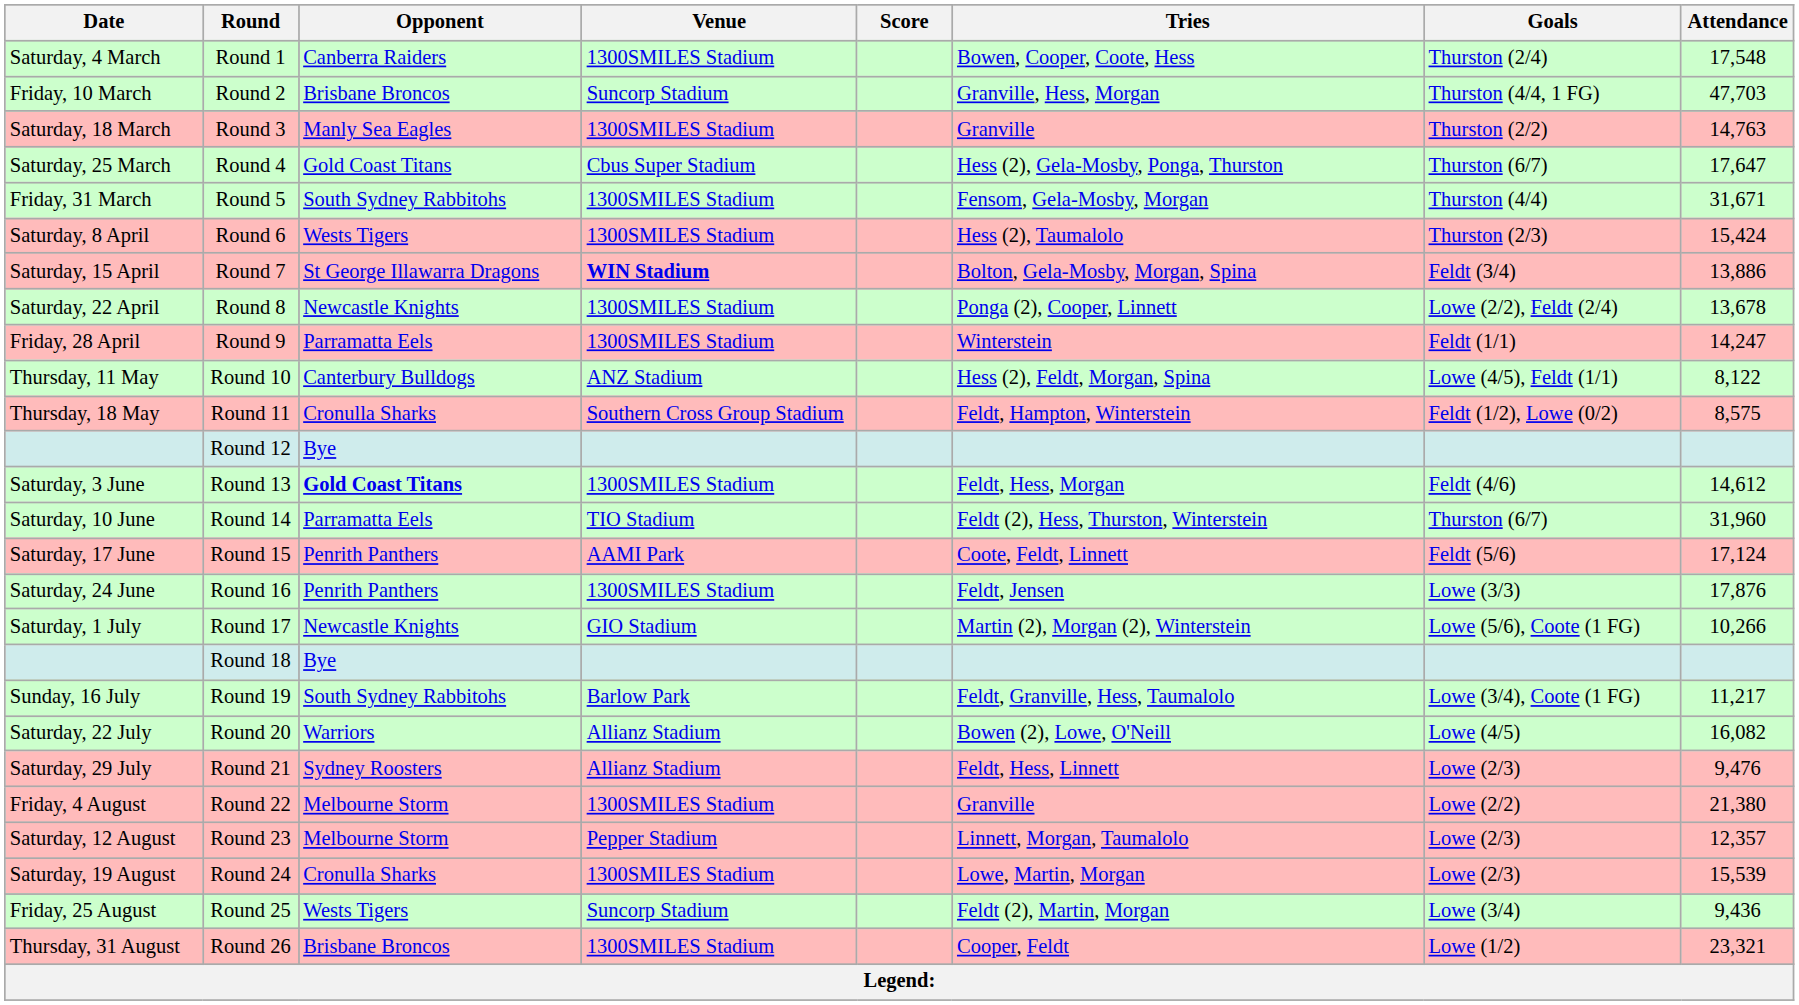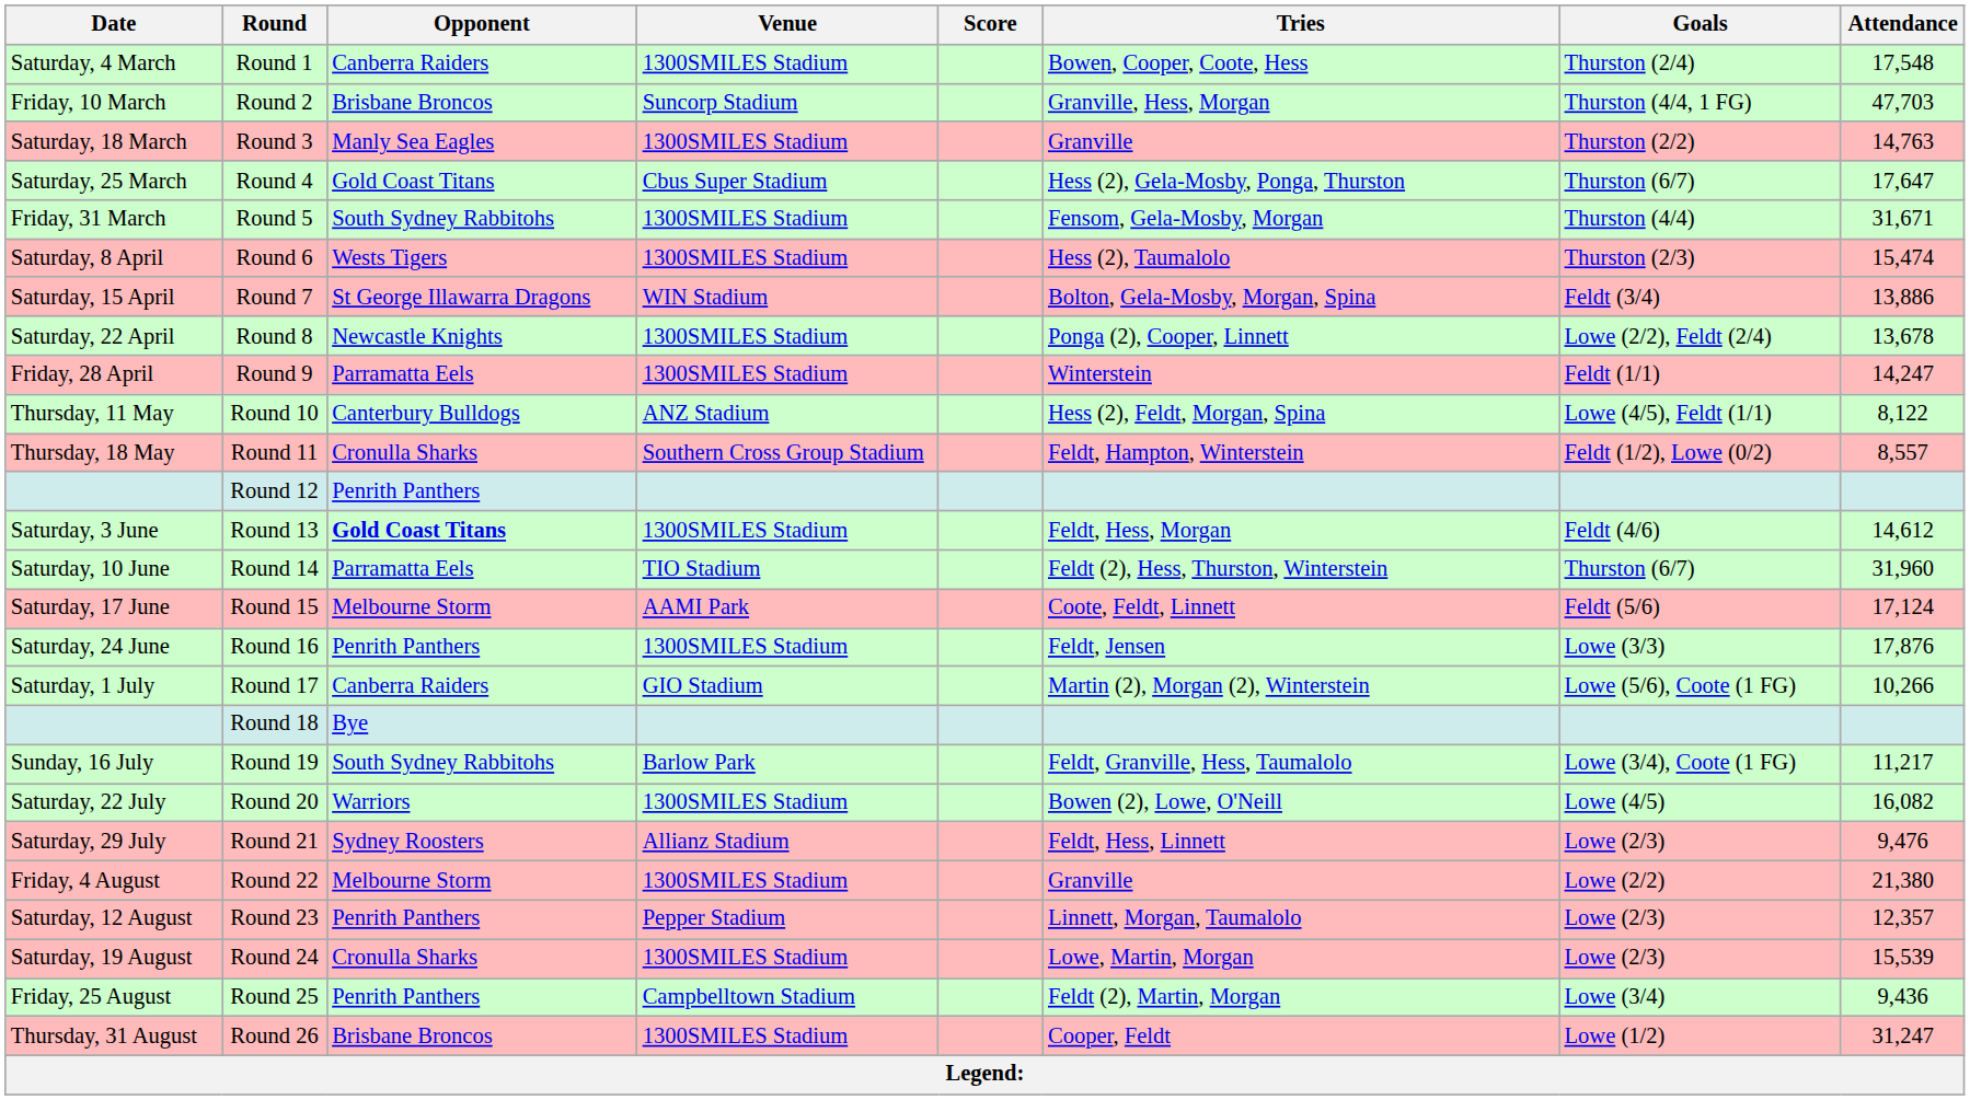Round 6 | Attendance: 15,424 -> 15,474
Round 7 | Venue: bold -> normal
Round 11 | Attendance: 8,575 -> 8,557
Round 12 | Opponent: Bye -> Penrith Panthers
Round 15 | Opponent: Penrith Panthers -> Melbourne Storm
Round 17 | Opponent: Newcastle Knights -> Canberra Raiders
Round 20 | Venue: Allianz Stadium -> 1300SMILES Stadium
Round 23 | Opponent: Melbourne Storm -> Penrith Panthers
Round 25 | Opponent: Wests Tigers -> Penrith Panthers
Round 25 | Venue: Suncorp Stadium -> Campbelltown Stadium
Round 26 | Attendance: 23,321 -> 31,247
